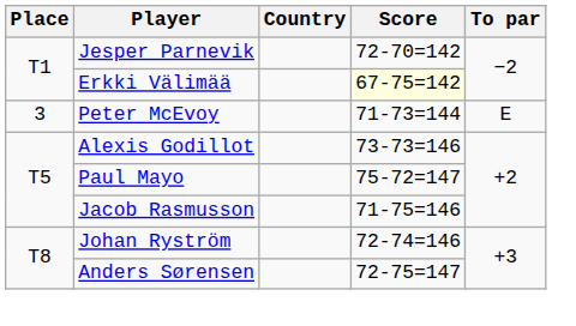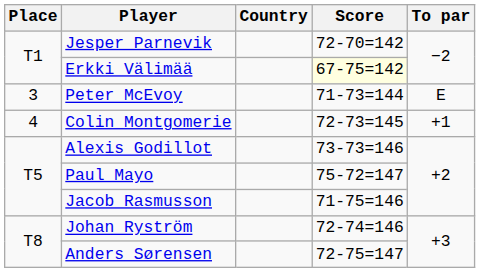+ row: 4 | Colin Montgomerie | 72-73=145 | +1
